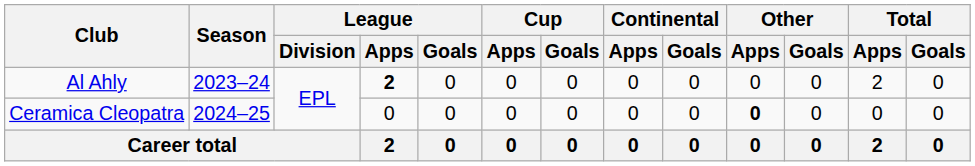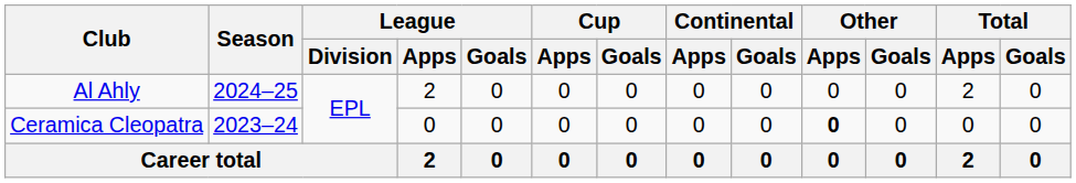Al Ahly | Season: 2023–24 -> 2024–25
Al Ahly | League / Apps: bold -> normal
Ceramica Cleopatra | Season: 2024–25 -> 2023–24
